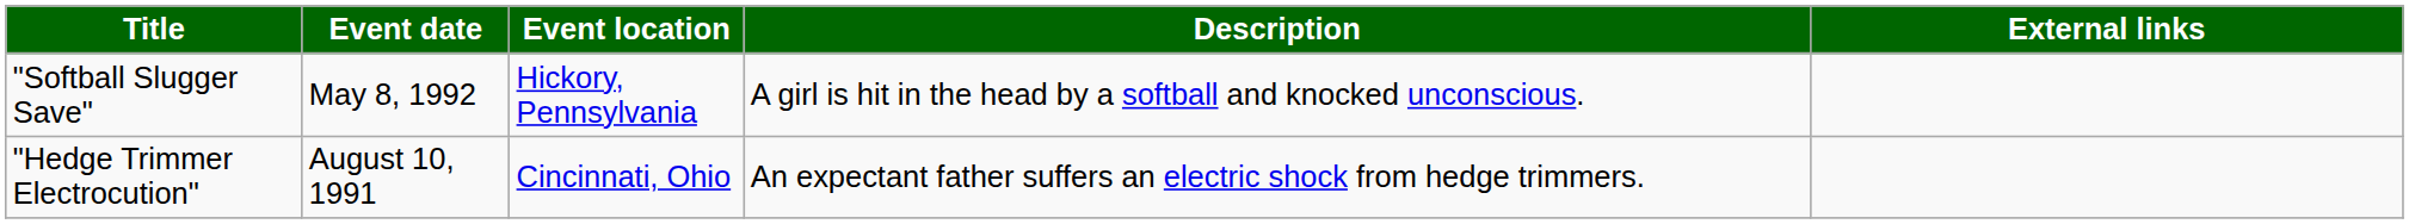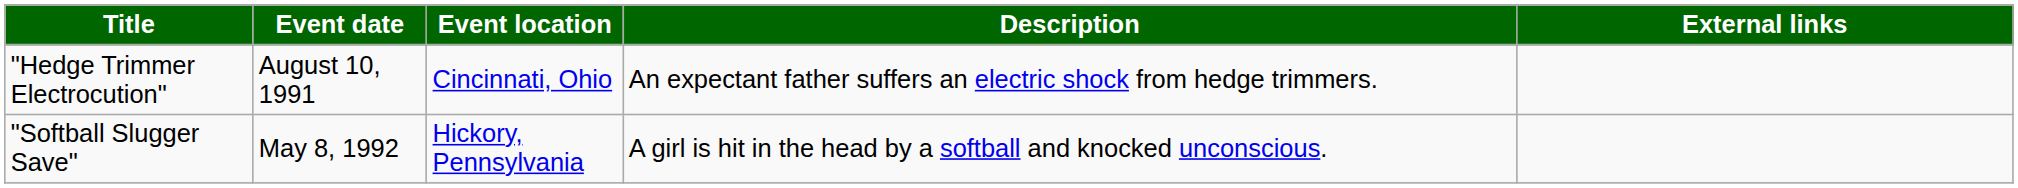rows swapped: "Hedge Trimmer Electrocution" <-> "Softball Slugger Save"
